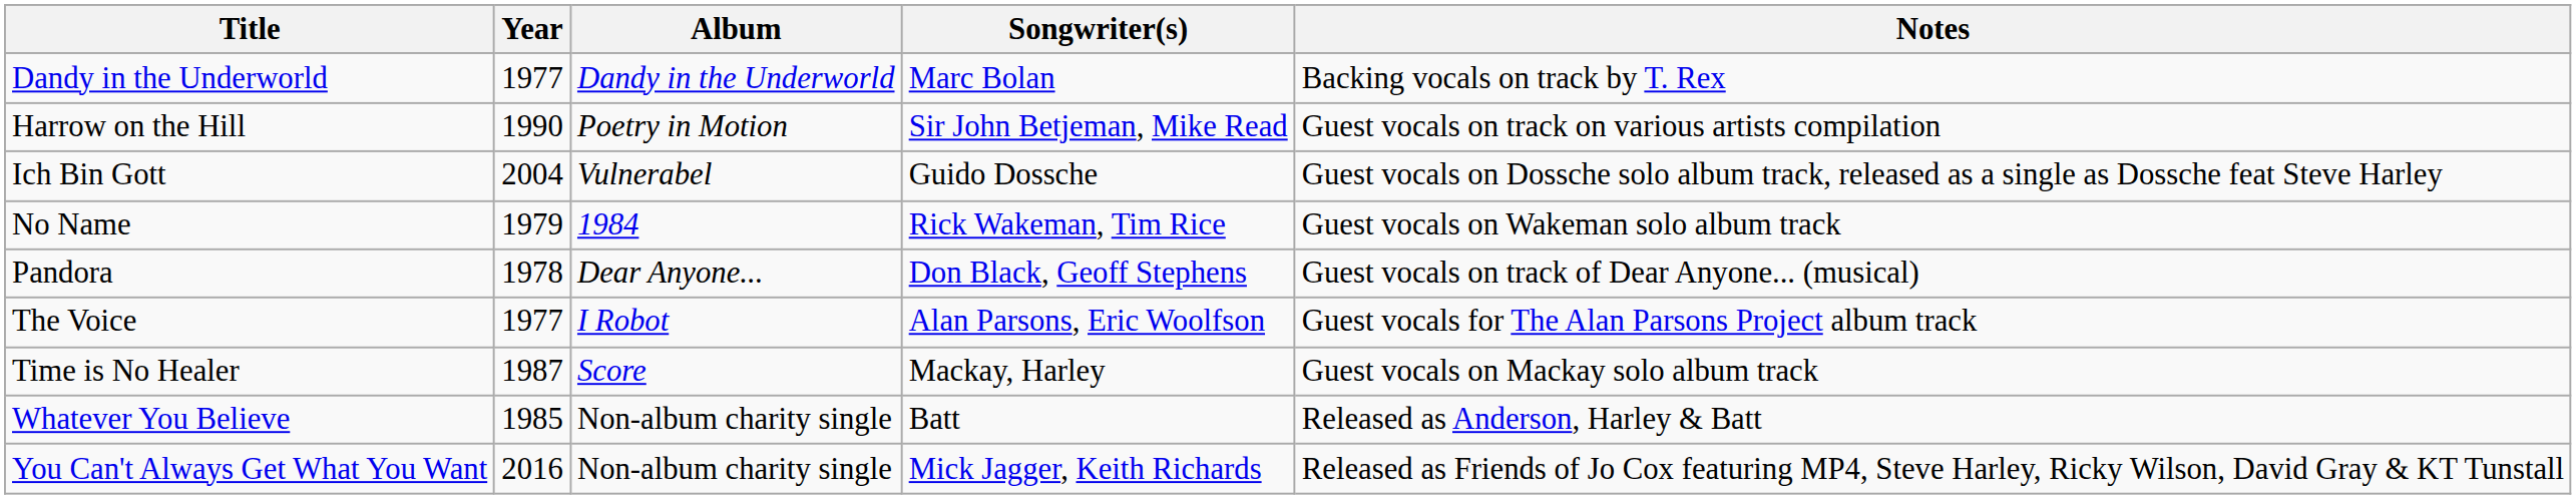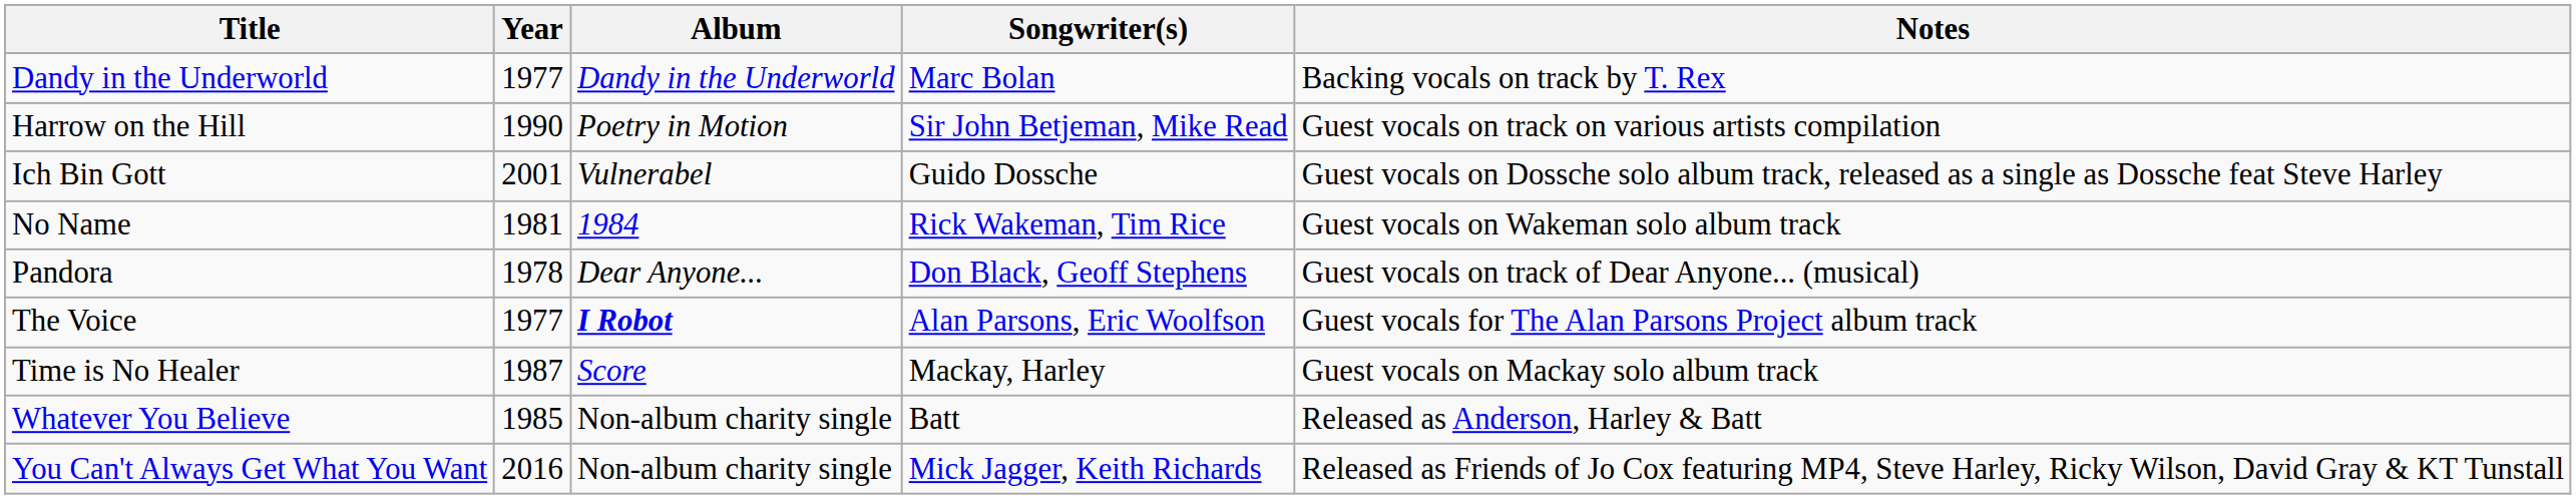Ich Bin Gott | Year: 2004 -> 2001
No Name | Year: 1979 -> 1981
The Voice | Album: normal -> bold
